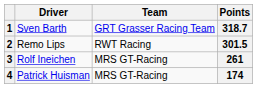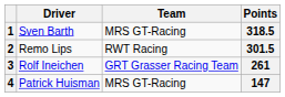1 | Team: GRT Grasser Racing Team -> MRS GT-Racing
1 | Points: 318.7 -> 318.5
3 | Team: MRS GT-Racing -> GRT Grasser Racing Team
4 | Points: 174 -> 147
